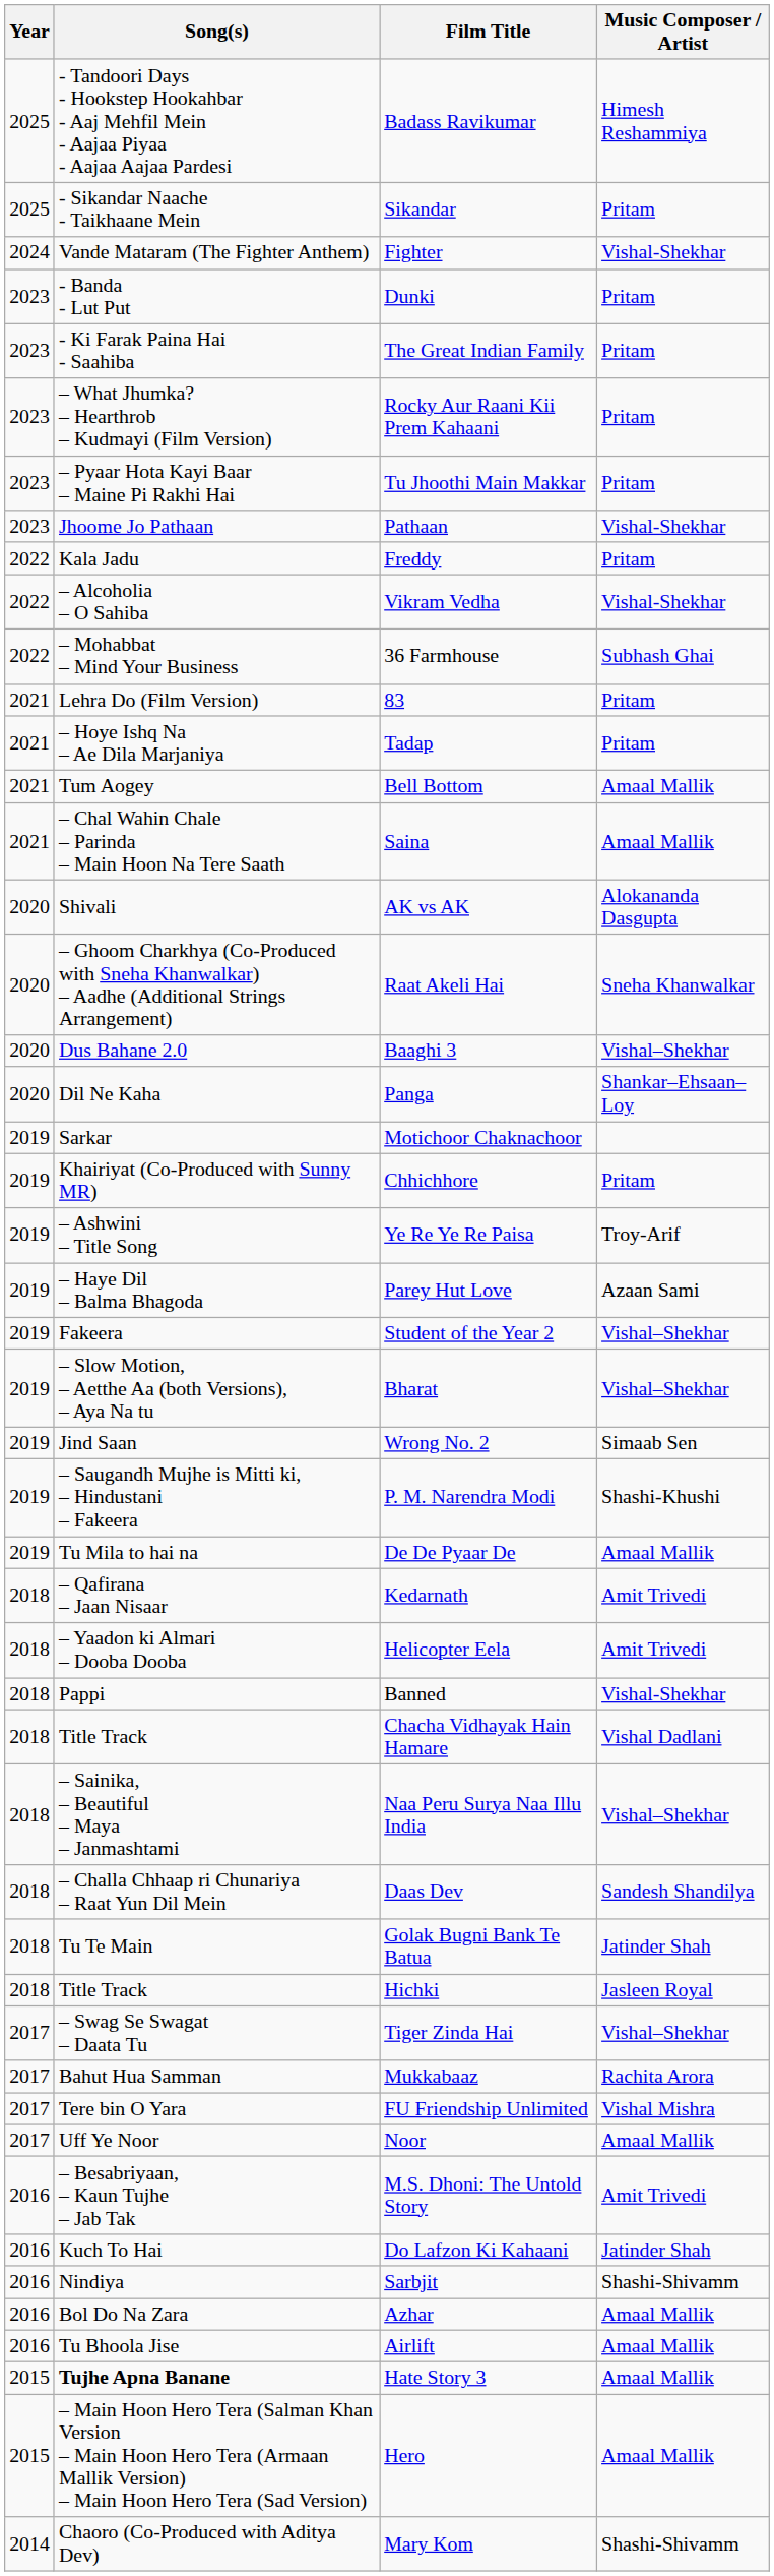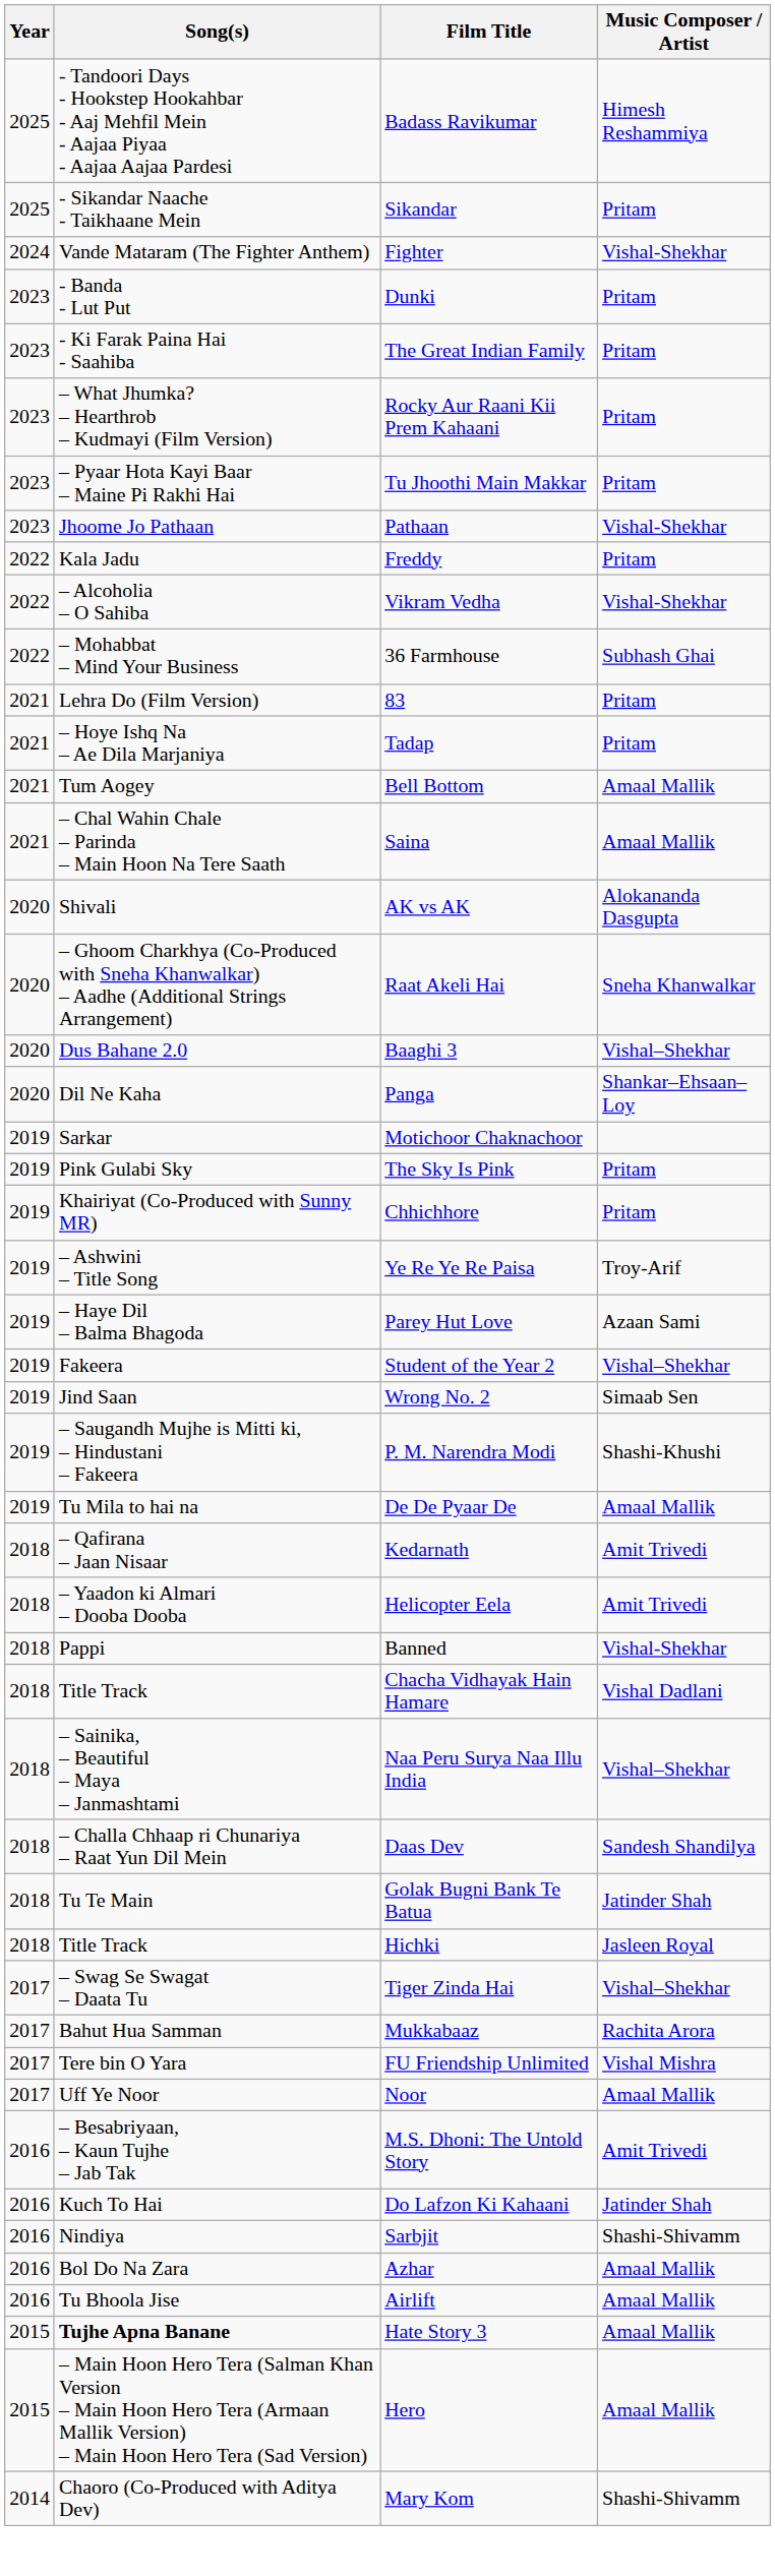+ row: 2019 | Pink Gulabi Sky | The Sky Is Pink | Pritam
- row: 2019 | – Slow Motion, – Aetthe Aa (both Versions), – Aya Na tu | Bharat | Vishal–Shekhar
